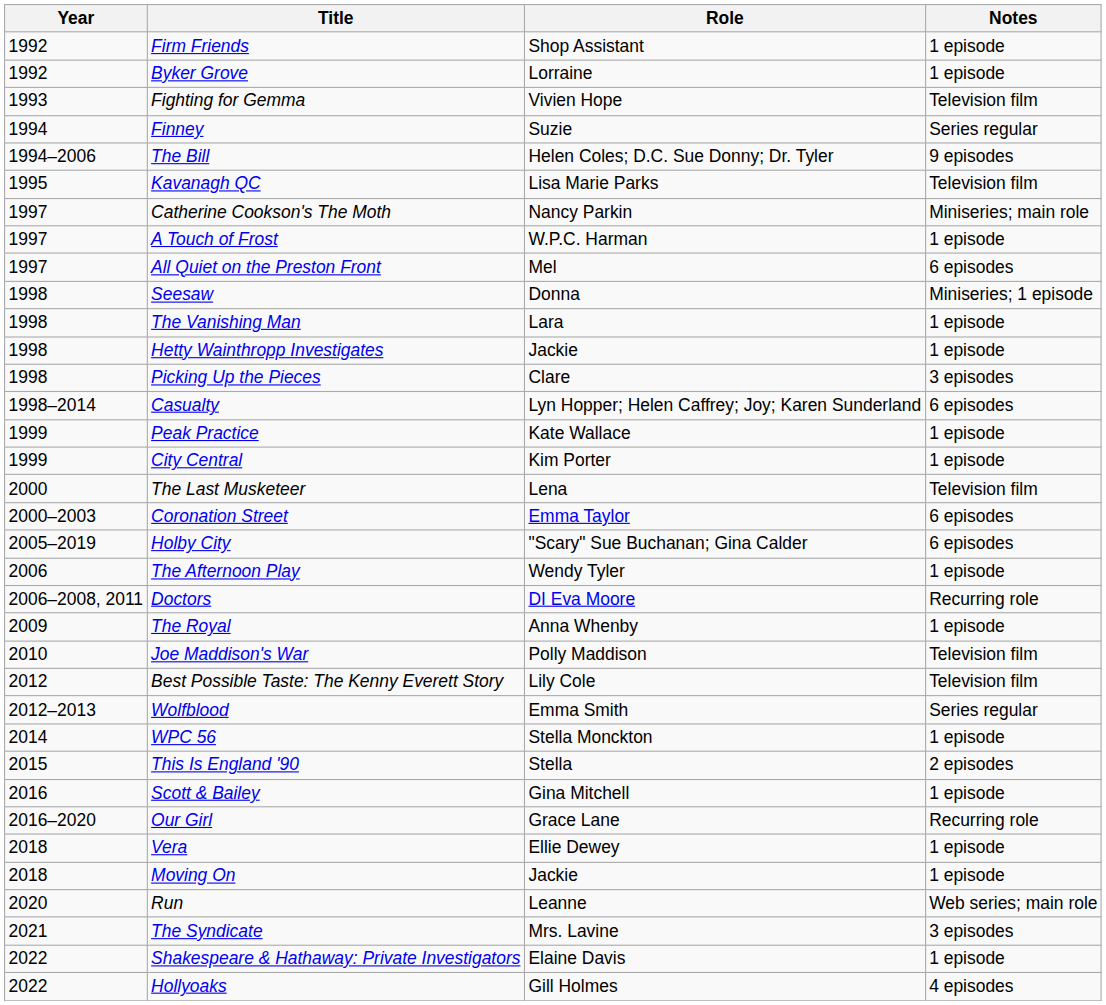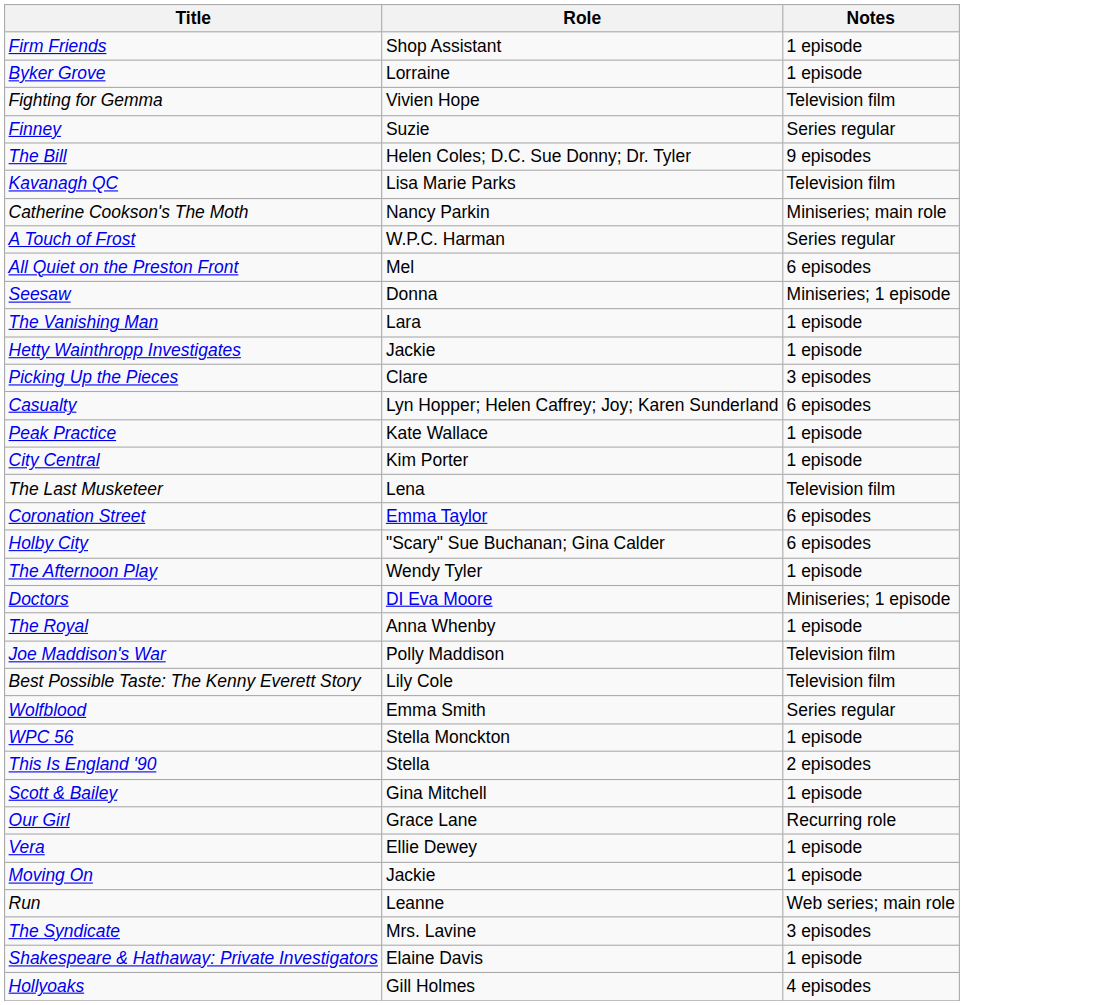- column: Year | 1992 | 1992 | 1993 | 1994 | 1994–2006 | 1995 | 1997 | 1997 | 1997 | 1998 | 1998 | 1998 | 1998 | 1998–2014 | 1999 | 1999 | 2000 | 2000–2003 | 2005–2019 | 2006 | 2006–2008, 2011 | 2009 | 2010 | 2012 | 2012–2013 | 2014 | 2015 | 2016 | 2016–2020 | 2018 | 2018 | 2020 | 2021 | 2022 | 2022
A Touch of Frost | Notes: 1 episode -> Series regular
Doctors | Notes: Recurring role -> Miniseries; 1 episode
